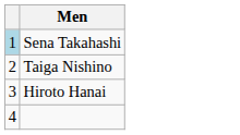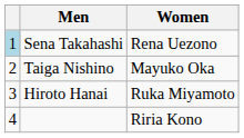+ column: Women | Rena Uezono | Mayuko Oka | Ruka Miyamoto | Riria Kono
